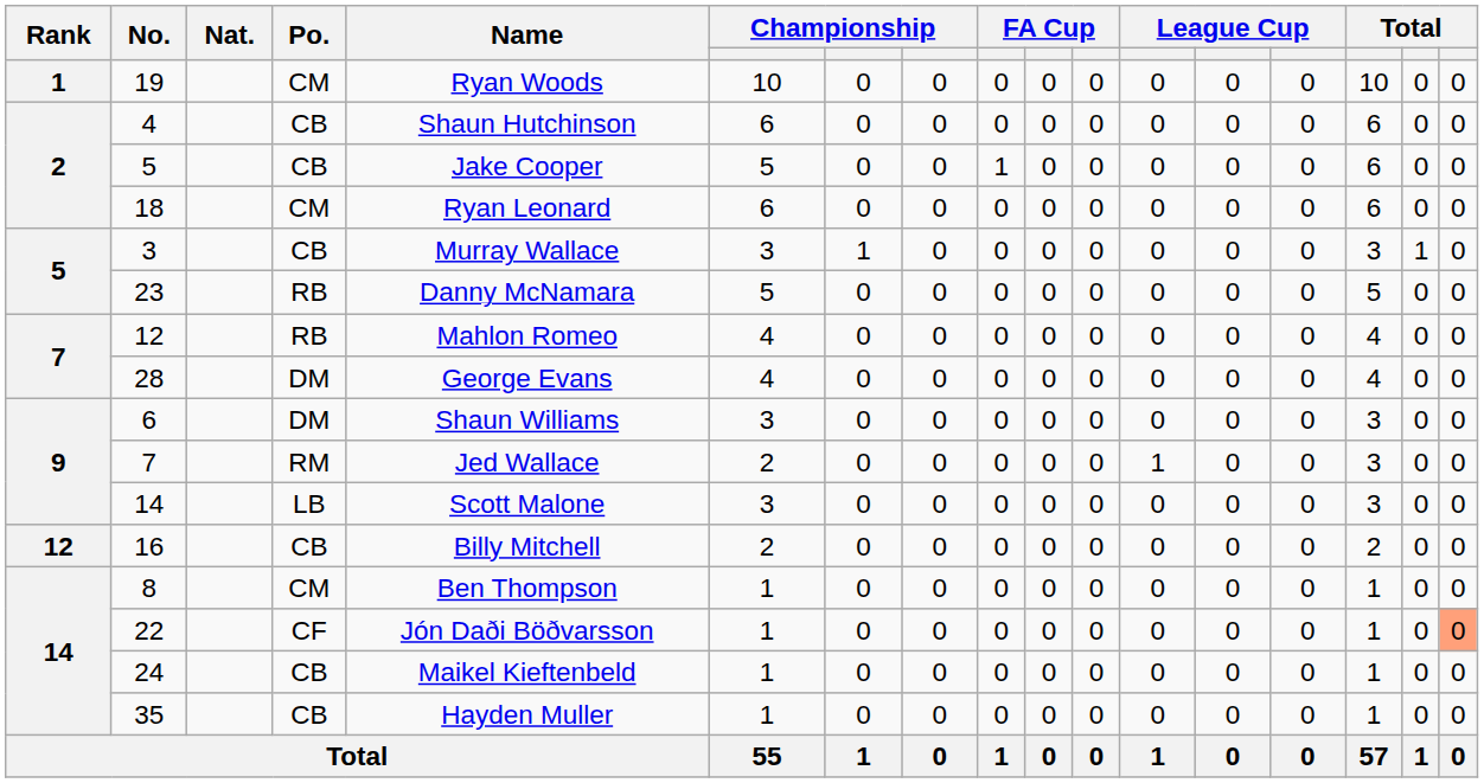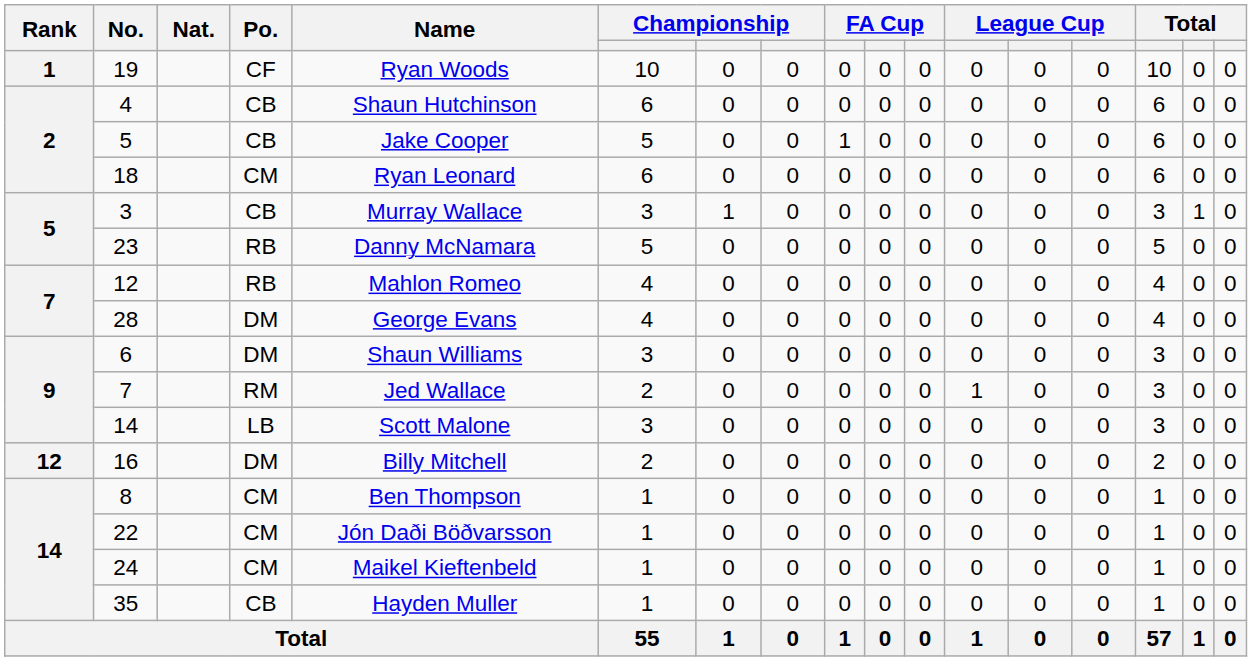19 | Po.: CM -> CF
16 | Po.: CB -> DM
22 | Po.: CF -> CM
22 | column 17: lightsalmon background -> no background
24 | Po.: CB -> CM
